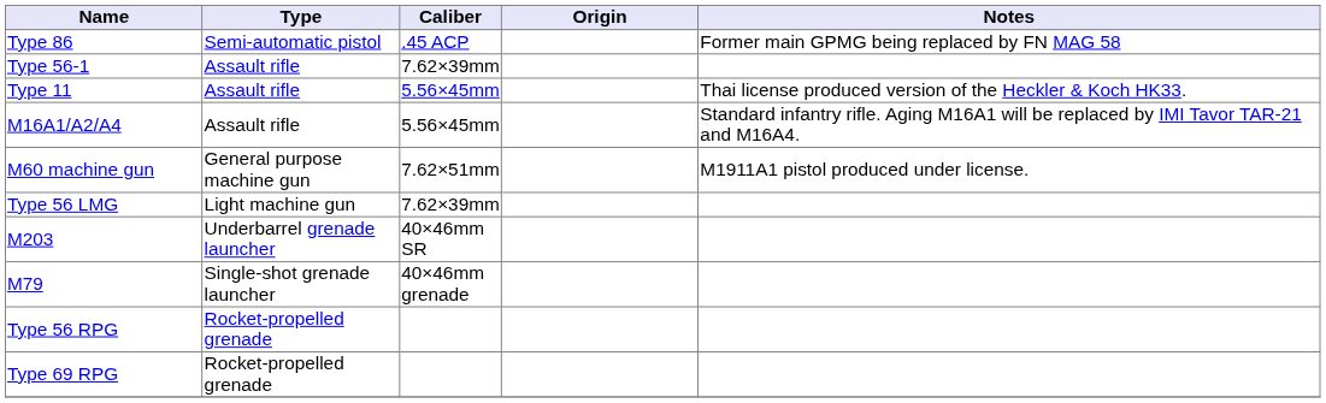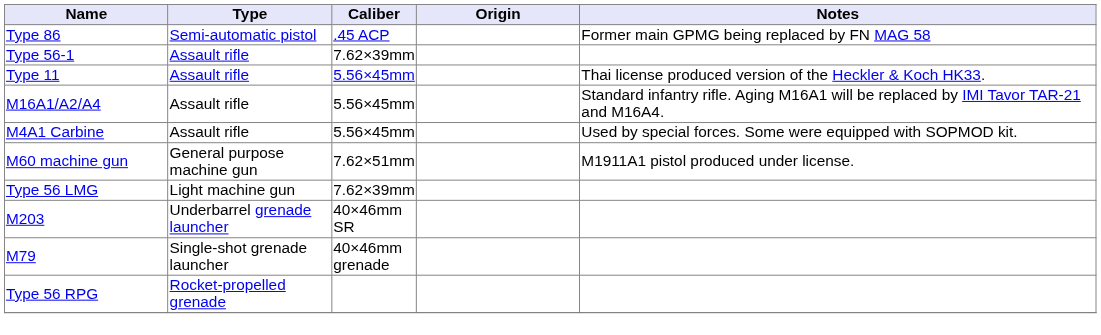+ row: M4A1 Carbine | Assault rifle | 5.56×45mm | Used by special forces. Some were equipped with SOPMOD kit.
- row: Type 69 RPG | Rocket-propelled grenade
